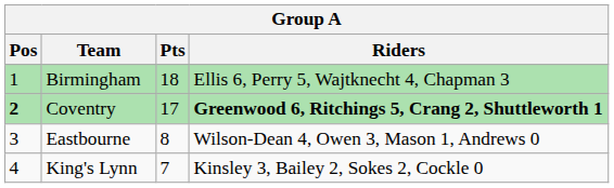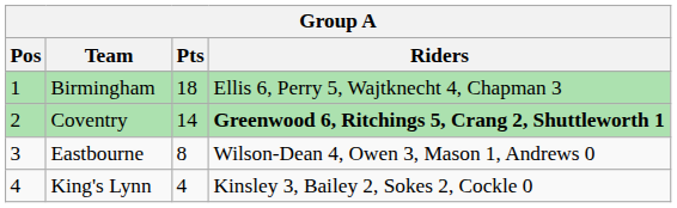Coventry | Pos: bold -> normal
Coventry | Pts: 17 -> 14
King's Lynn | Pts: 7 -> 4
